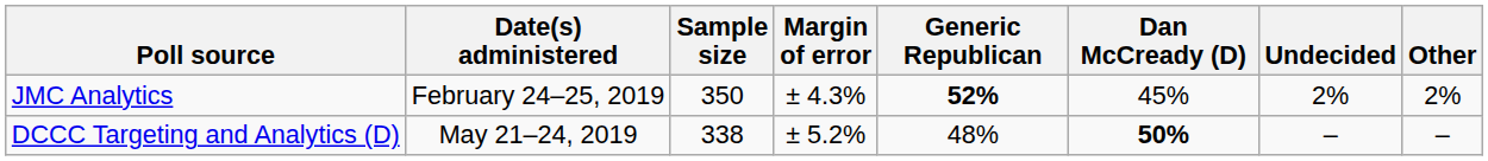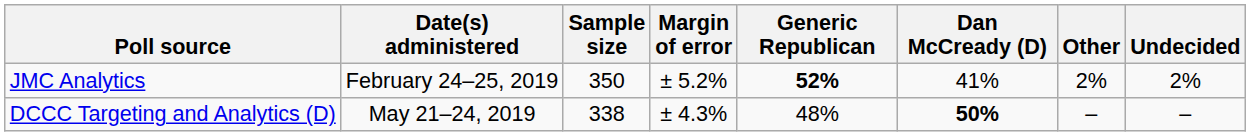columns swapped: Other <-> Undecided
JMC Analytics | Margin of error: ± 4.3% -> ± 5.2%
JMC Analytics | Dan McCready (D): 45% -> 41%
DCCC Targeting and Analytics (D) | Margin of error: ± 5.2% -> ± 4.3%
